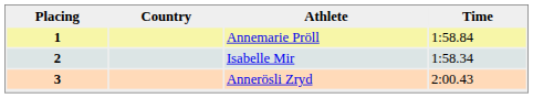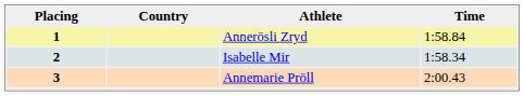1 | Athlete: Annemarie Pröll -> Annerösli Zryd
3 | Athlete: Annerösli Zryd -> Annemarie Pröll
